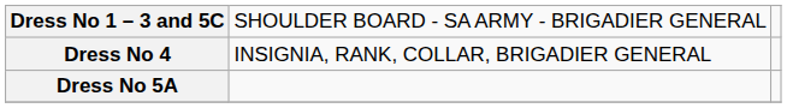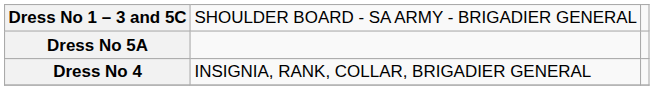rows swapped: Dress No 5A <-> Dress No 4
